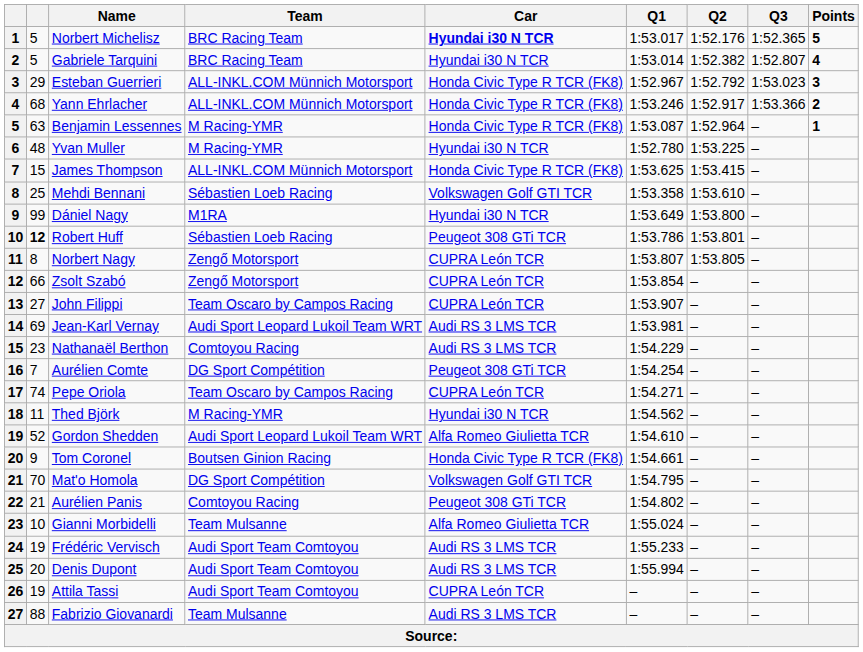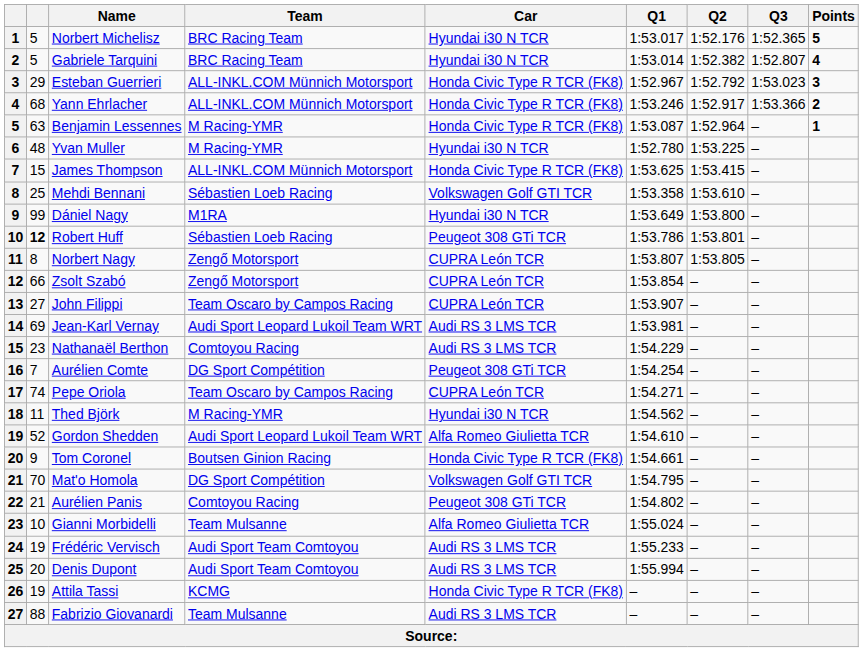Norbert Michelisz | Car: bold -> normal
Attila Tassi | Team: Audi Sport Team Comtoyou -> KCMG
Attila Tassi | Car: CUPRA León TCR -> Honda Civic Type R TCR (FK8)
